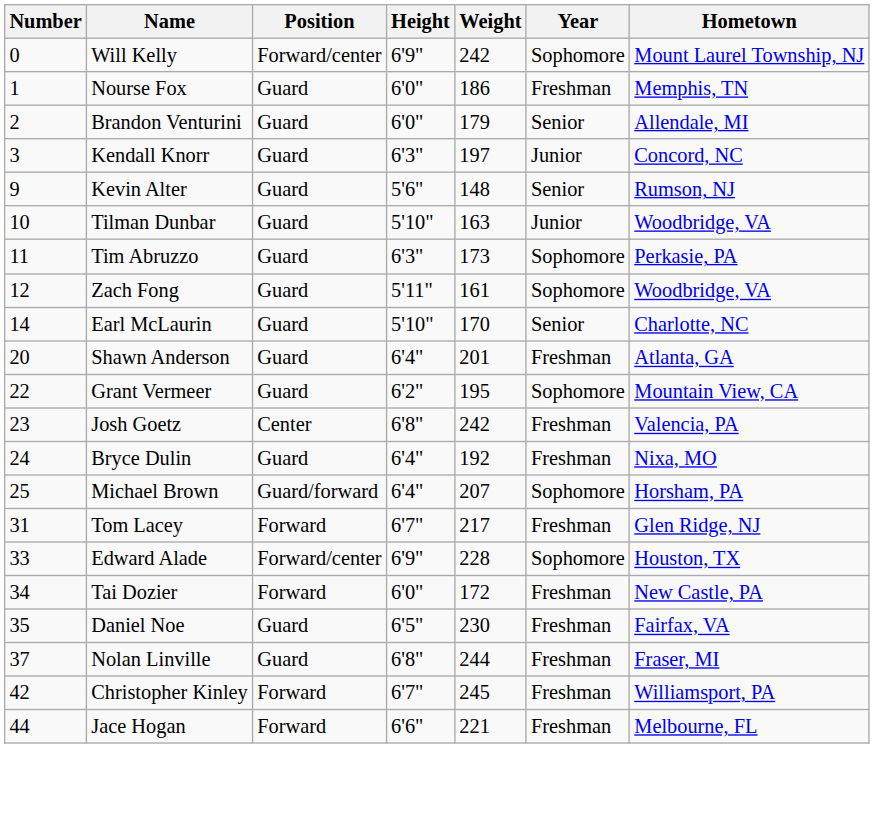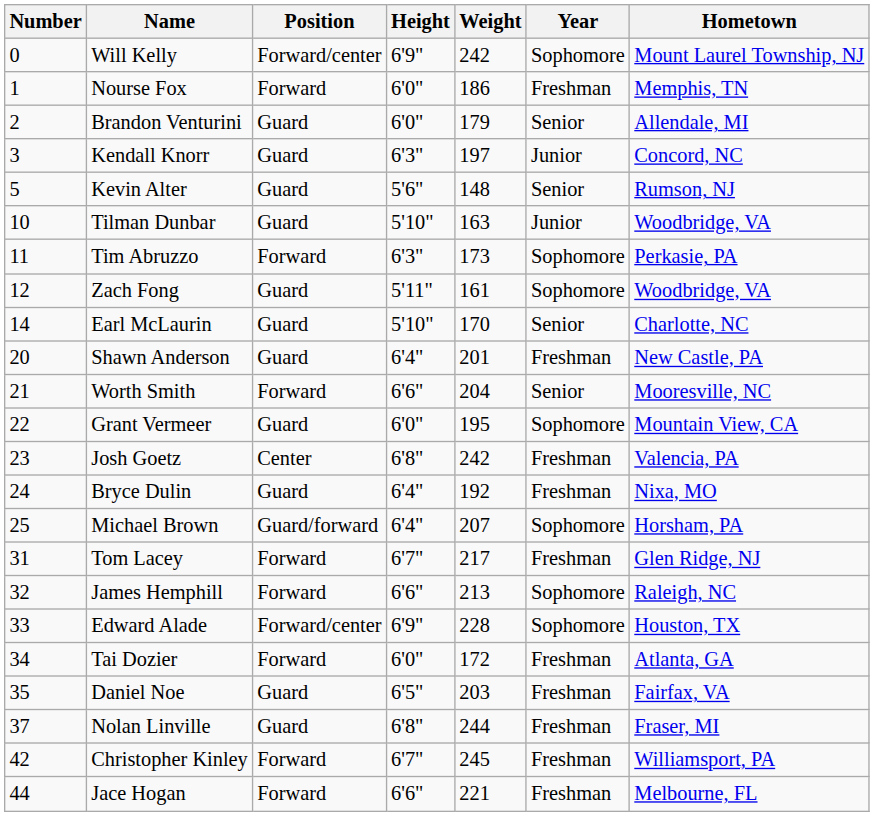Nourse Fox | Position: Guard -> Forward
Kevin Alter | Number: 9 -> 5
Tim Abruzzo | Position: Guard -> Forward
Shawn Anderson | Hometown: Atlanta, GA -> New Castle, PA
+ row: 21 | Worth Smith | Forward | 6'6" | 204 | Senior | Mooresville, NC
Grant Vermeer | Height: 6'2" -> 6'0"
+ row: 32 | James Hemphill | Forward | 6'6" | 213 | Sophomore | Raleigh, NC
Tai Dozier | Hometown: New Castle, PA -> Atlanta, GA
Daniel Noe | Weight: 230 -> 203
